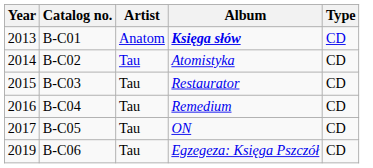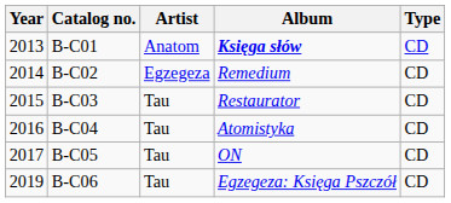B-C02 | Artist: Tau -> Egzegeza
B-C02 | Album: Atomistyka -> Remedium
B-C04 | Album: Remedium -> Atomistyka
